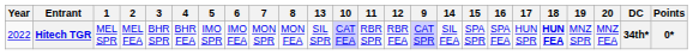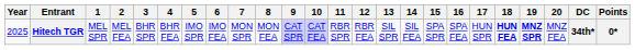columns swapped: 9 <-> 13
Hitech TGR | Year: 2022 -> 2025
Hitech TGR | 19: normal -> bold
